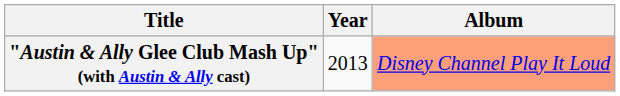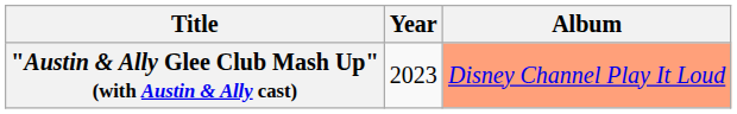"Austin & Ally Glee Club Mash Up" (with Austin & Ally cast) | Year: 2013 -> 2023
